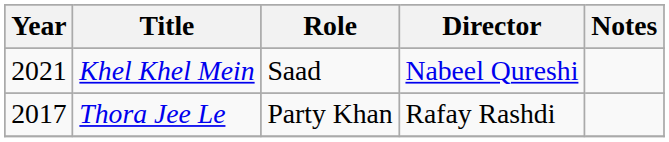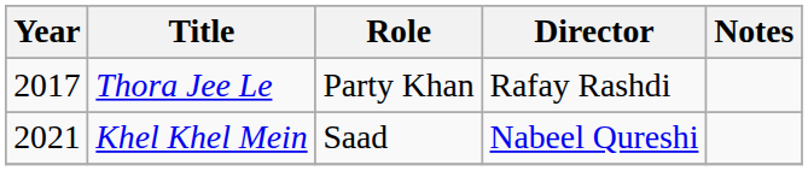rows swapped: Thora Jee Le <-> Khel Khel Mein
